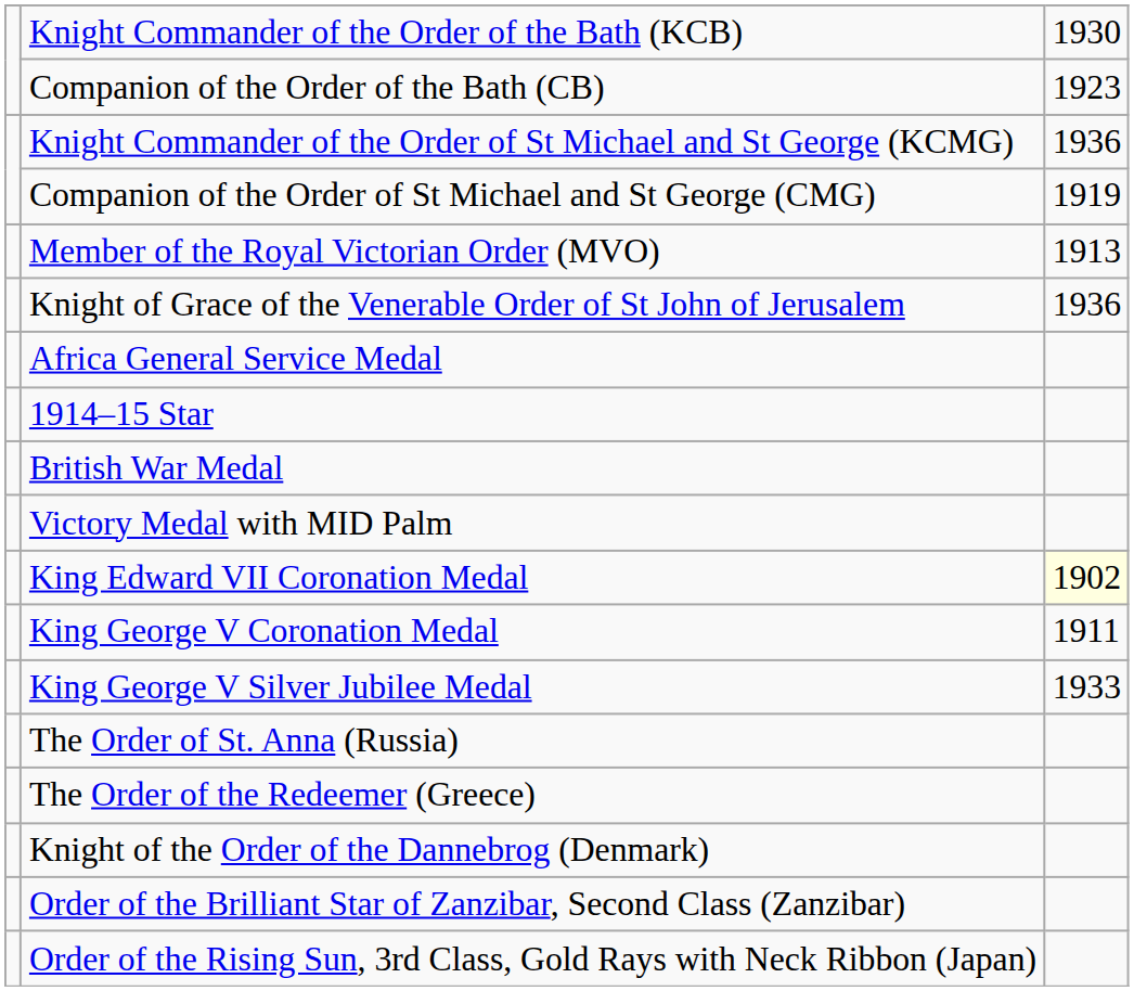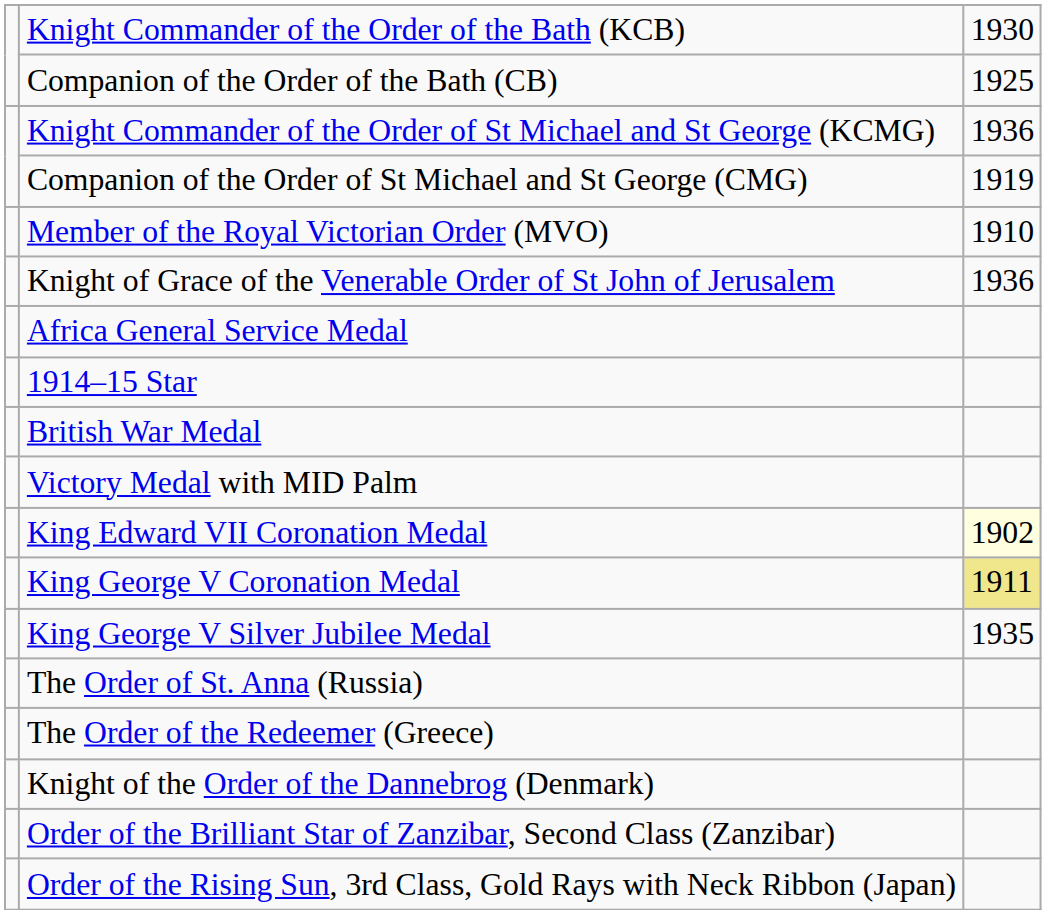Companion of the Order of the Bath (CB) | column 3: 1923 -> 1925
Member of the Royal Victorian Order (MVO) | column 3: 1913 -> 1910
King George V Coronation Medal | column 3: no background -> khaki background
King George V Silver Jubilee Medal | column 3: 1933 -> 1935
